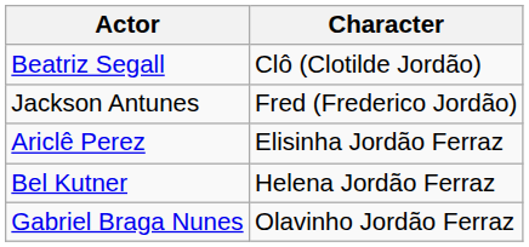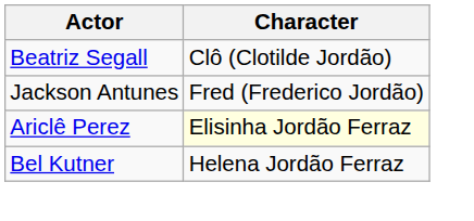Ariclê Perez | Character: no background -> lightyellow background
- row: Gabriel Braga Nunes | Olavinho Jordão Ferraz
